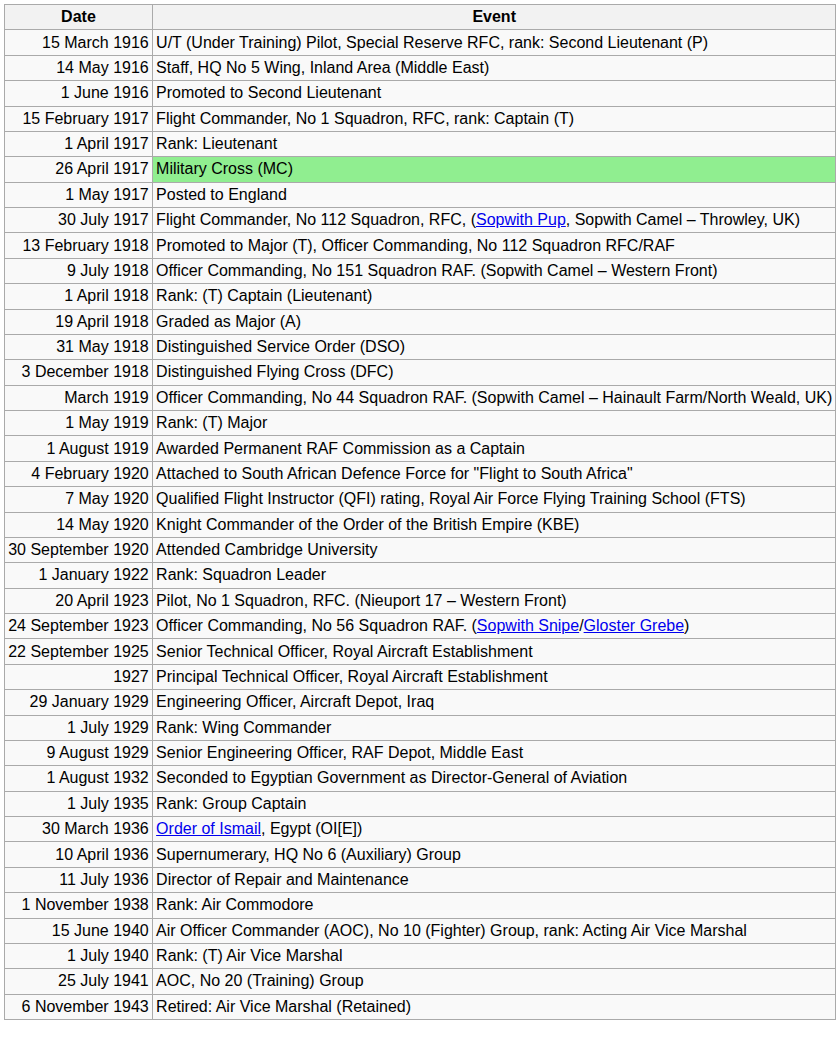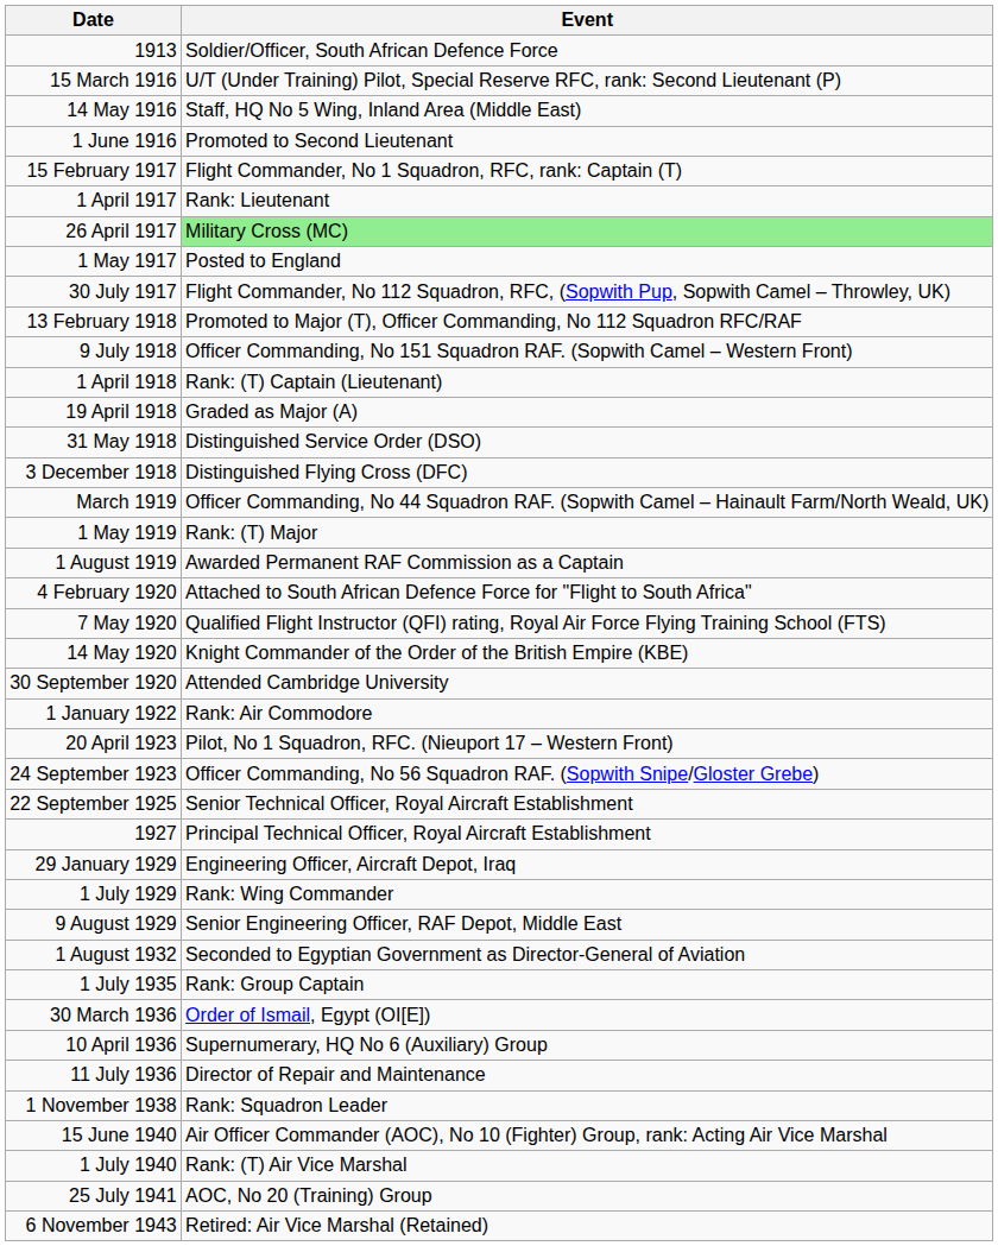+ row: 1913 | Soldier/Officer, South African Defence Force
1 January 1922 | Event: Rank: Squadron Leader -> Rank: Air Commodore
1 November 1938 | Event: Rank: Air Commodore -> Rank: Squadron Leader
